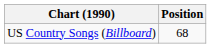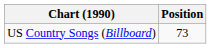US Country Songs (Billboard) | Position: 68 -> 73
